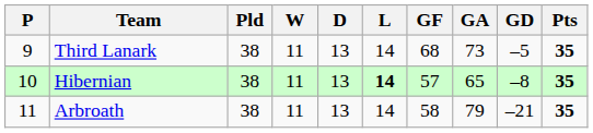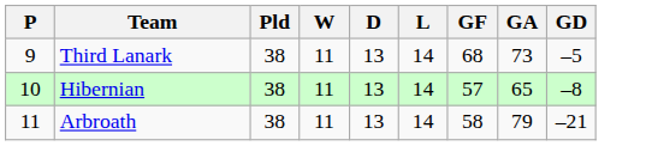- column: Pts | 35 | 35 | 35
Hibernian | L: bold -> normal
